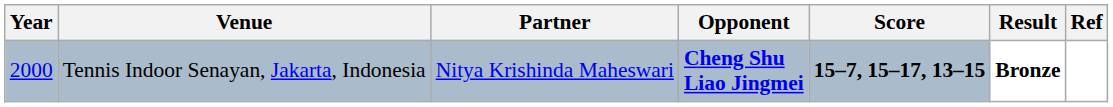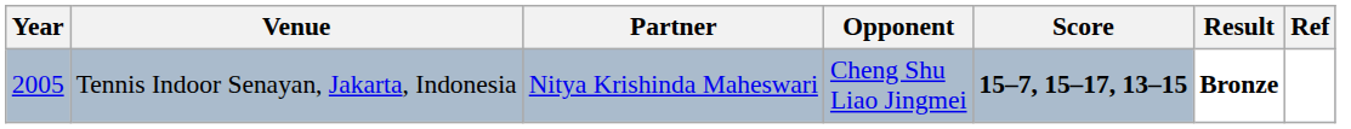Tennis Indoor Senayan, Jakarta, Indonesia | Year: 2000 -> 2005
Tennis Indoor Senayan, Jakarta, Indonesia | Opponent: bold -> normal
